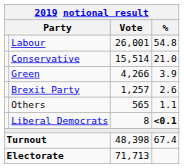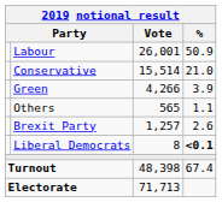Labour | %: 54.8 -> 50.9
rows swapped: Brexit Party <-> Others
